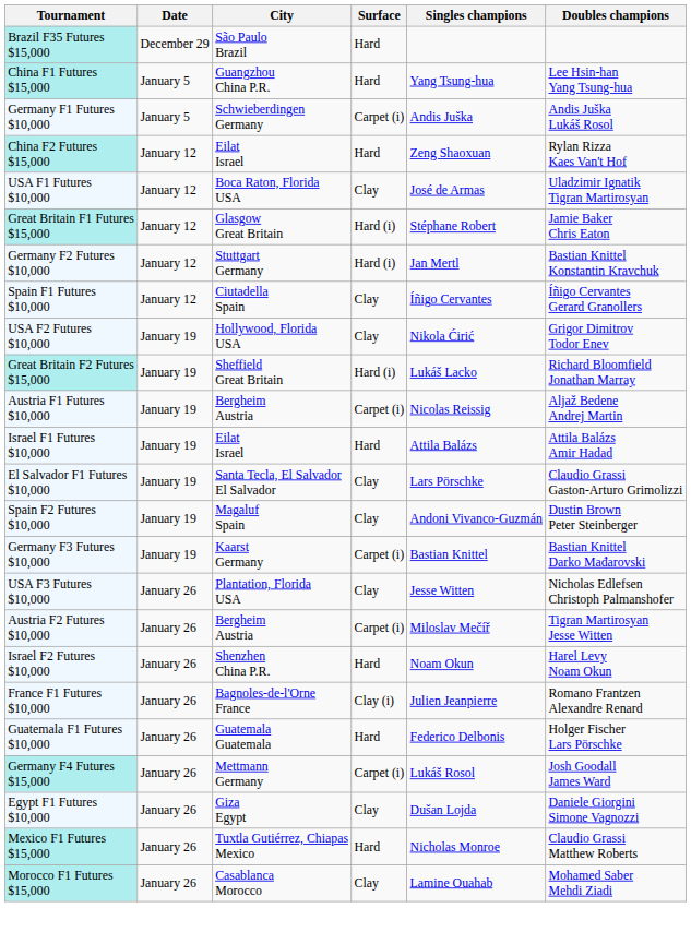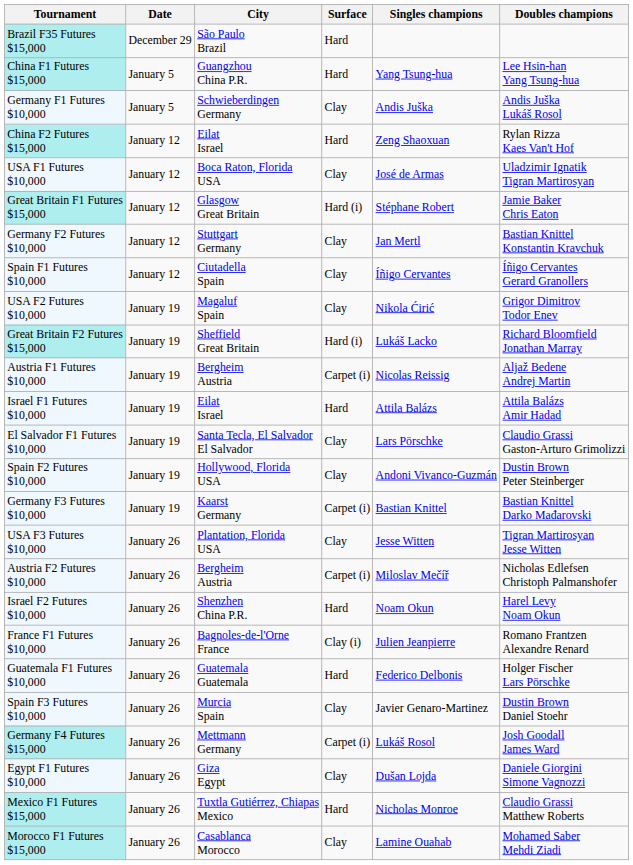Germany F1 Futures $10,000 | Surface: Carpet (i) -> Clay
Germany F2 Futures $10,000 | Surface: Hard (i) -> Clay
USA F2 Futures $10,000 | City: Hollywood, Florida USA -> Magaluf Spain
Spain F2 Futures $10,000 | City: Magaluf Spain -> Hollywood, Florida USA
USA F3 Futures $10,000 | Doubles champions: Nicholas Edlefsen Christoph Palmanshofer -> Tigran Martirosyan Jesse Witten
Austria F2 Futures $10,000 | Doubles champions: Tigran Martirosyan Jesse Witten -> Nicholas Edlefsen Christoph Palmanshofer
+ row: Spain F3 Futures $10,000 | January 26 | Murcia Spain | Clay | Javier Genaro-Martinez | Dustin Brown Daniel Stoehr
